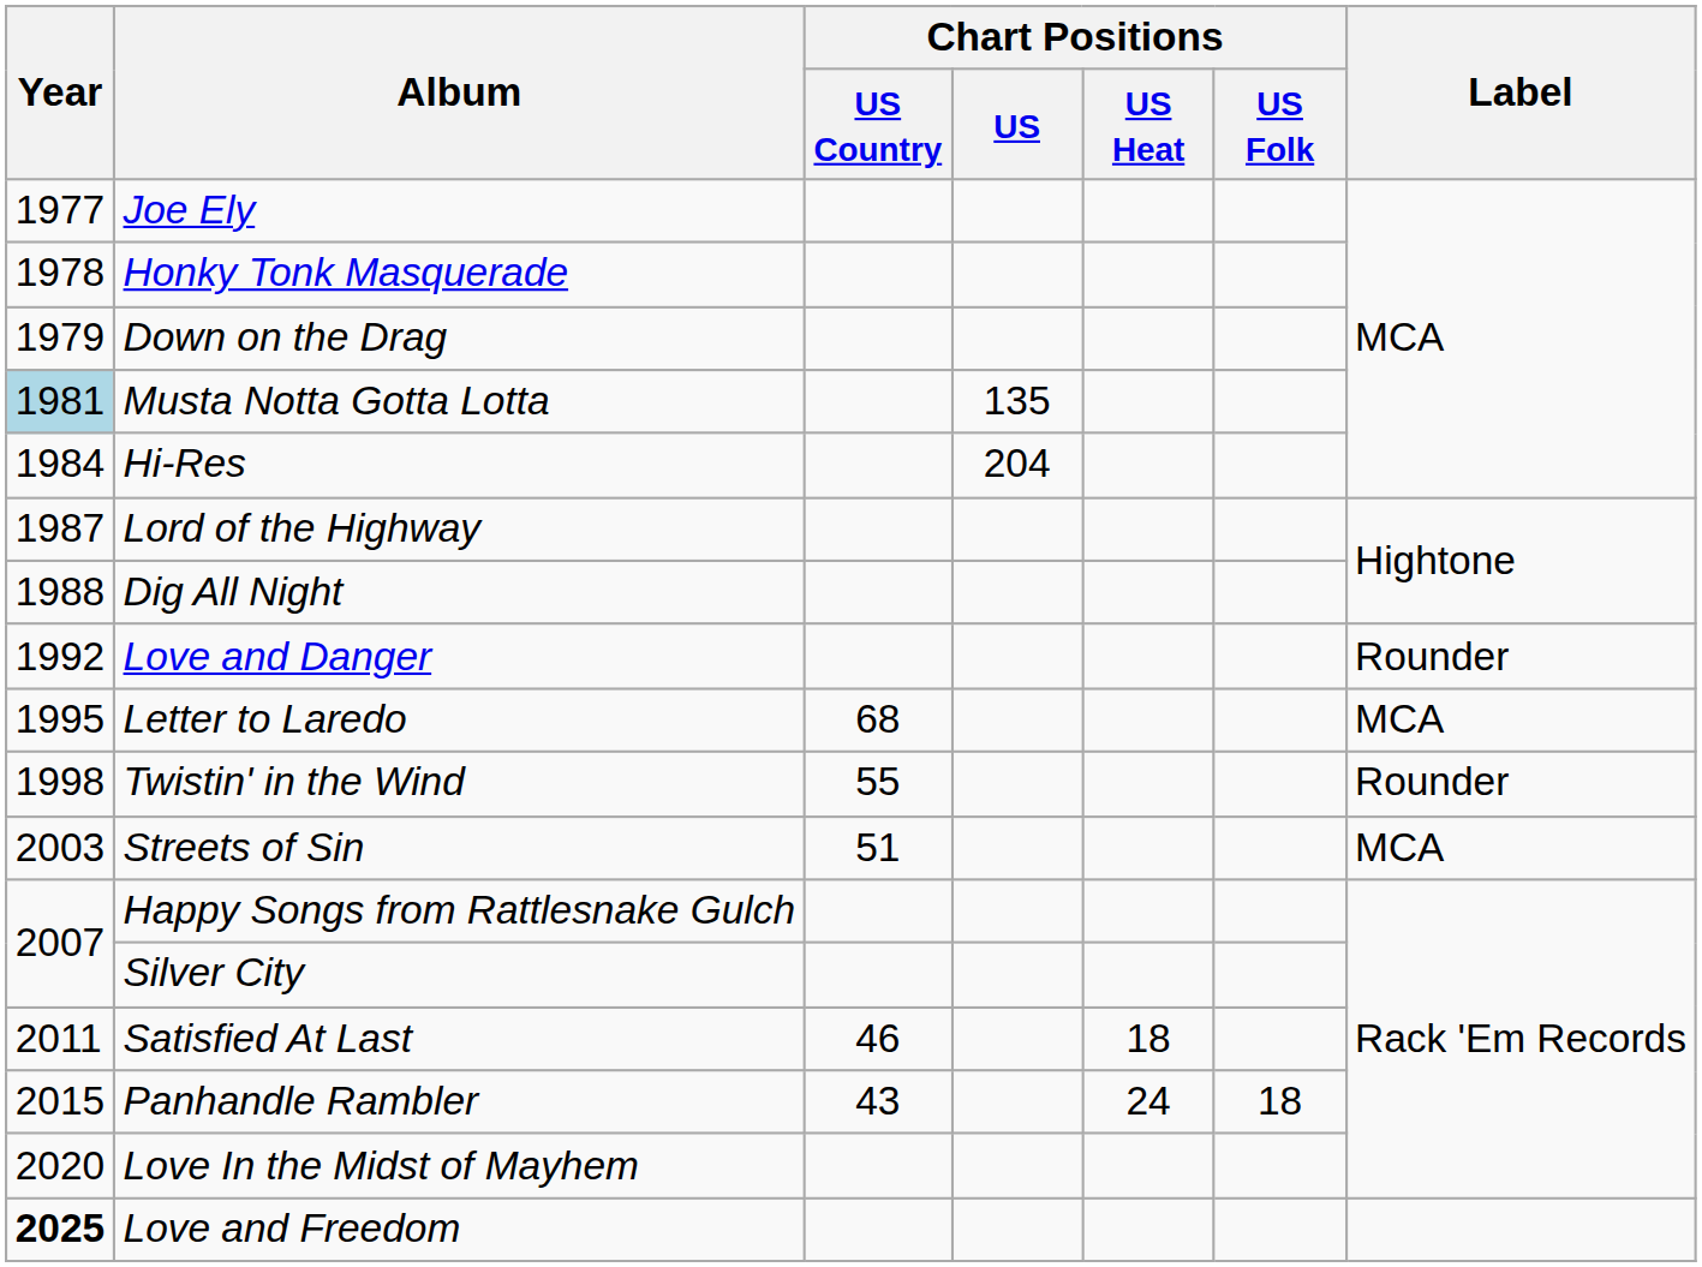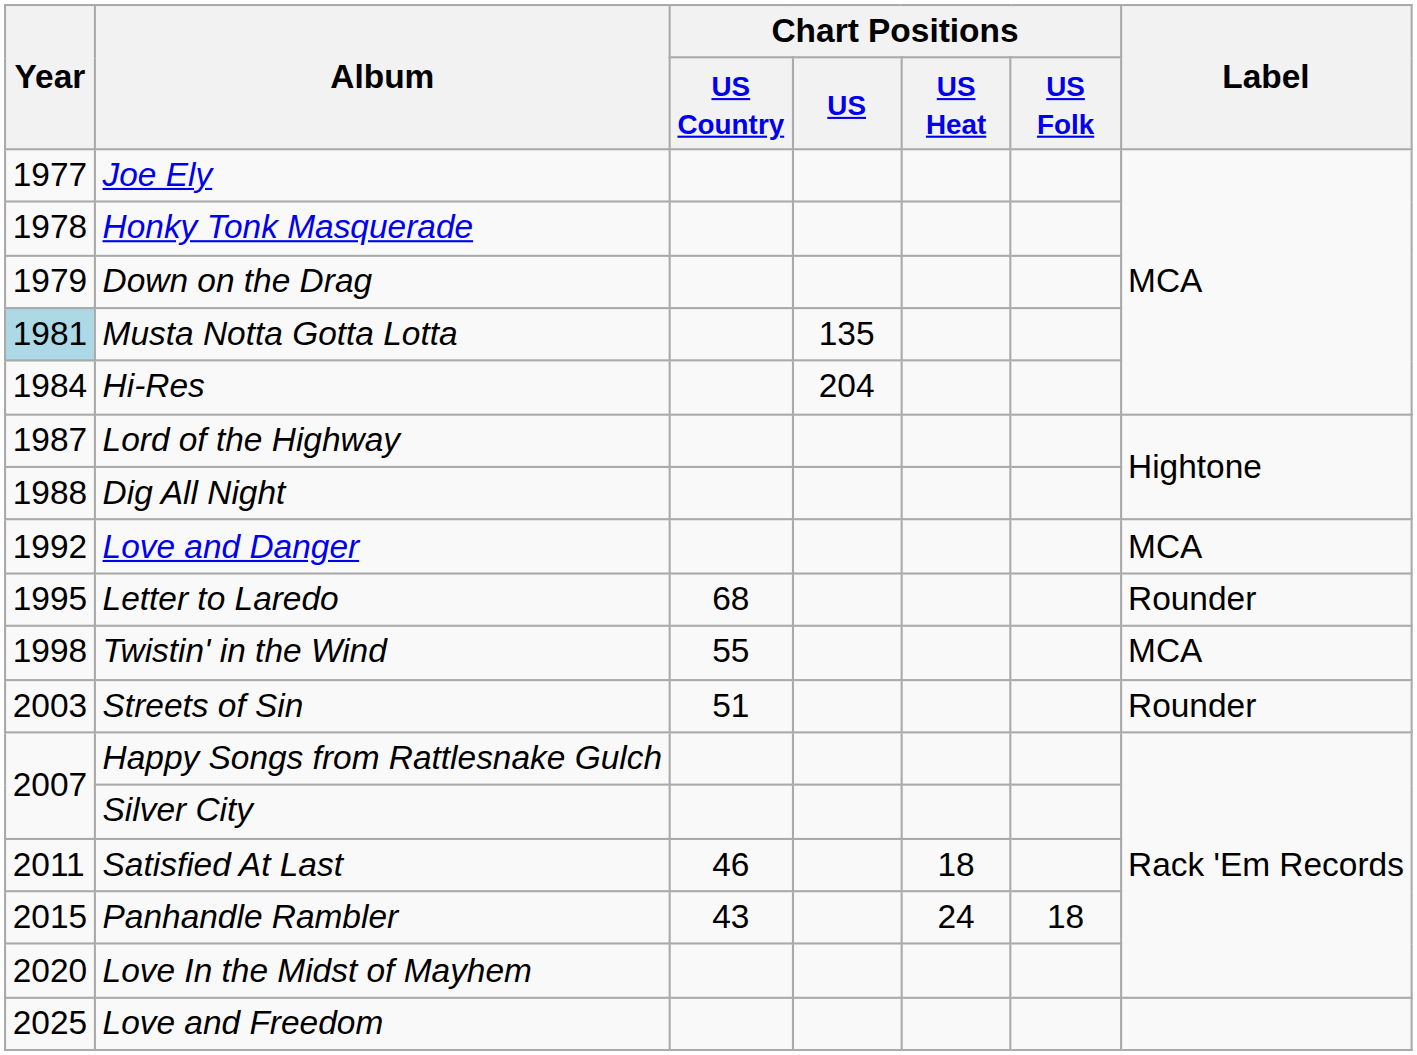Love and Danger | Label: Rounder -> MCA
Letter to Laredo | Label: MCA -> Rounder
Twistin' in the Wind | Label: Rounder -> MCA
Streets of Sin | Label: MCA -> Rounder
Love and Freedom | Year: bold -> normal
